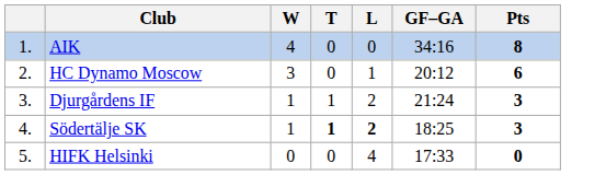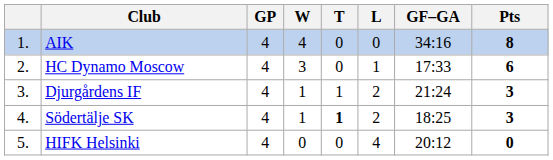+ column: GP | 4 | 4 | 4 | 4 | 4
HC Dynamo Moscow | GF–GA: 20:12 -> 17:33
Södertälje SK | L: bold -> normal
HIFK Helsinki | GF–GA: 17:33 -> 20:12
